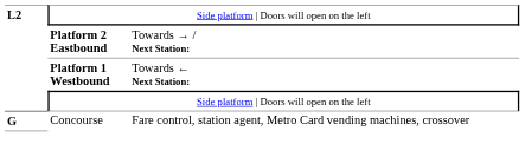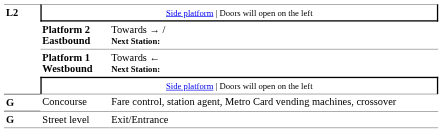+ row: G | Street level | Exit/Entrance
